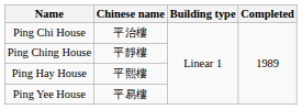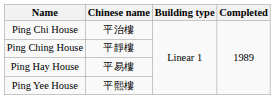Ping Hay House | Chinese name: 平熙樓 -> 平易樓
Ping Yee House | Chinese name: 平易樓 -> 平熙樓
